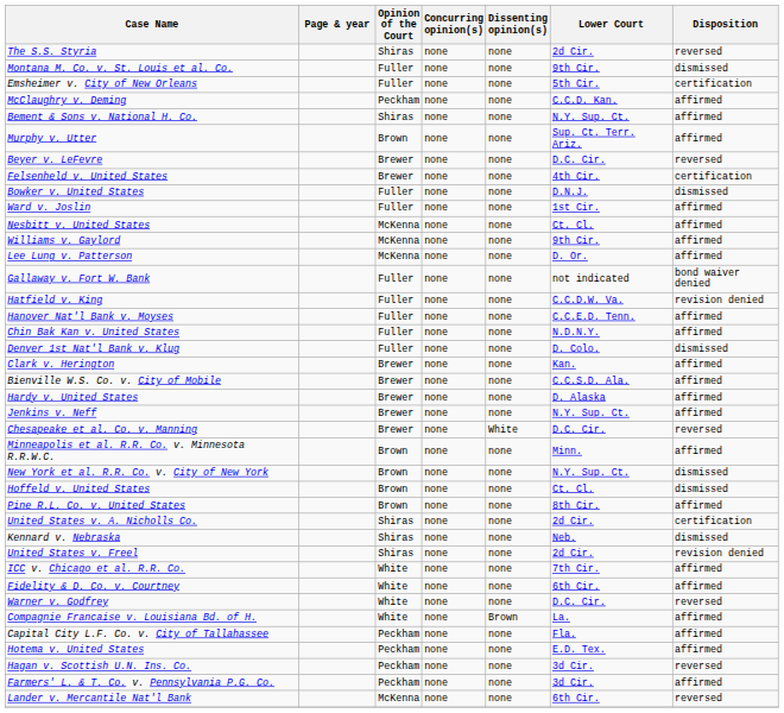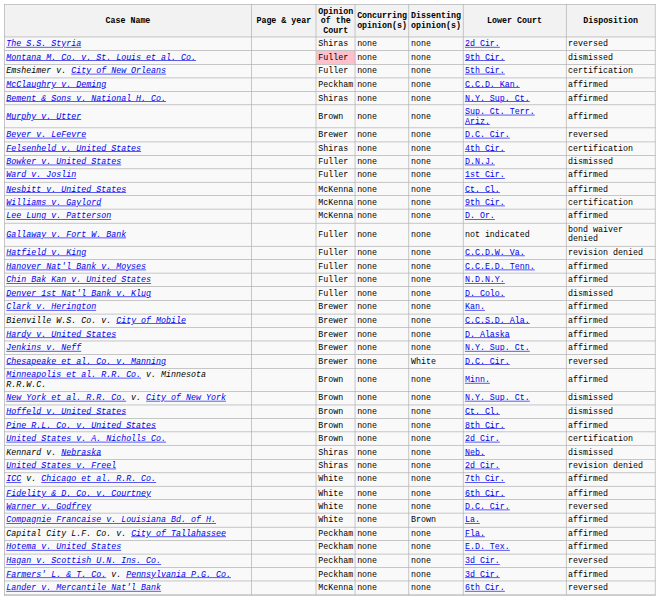Montana M. Co. v. St. Louis et al. Co. | Opinion of the Court: no background -> pink background
Felsenheld v. United States | Opinion of the Court: Brewer -> Shiras
Williams v. Gaylord | Disposition: affirmed -> certification
United States v. A. Nicholls Co. | Opinion of the Court: Shiras -> Brown
